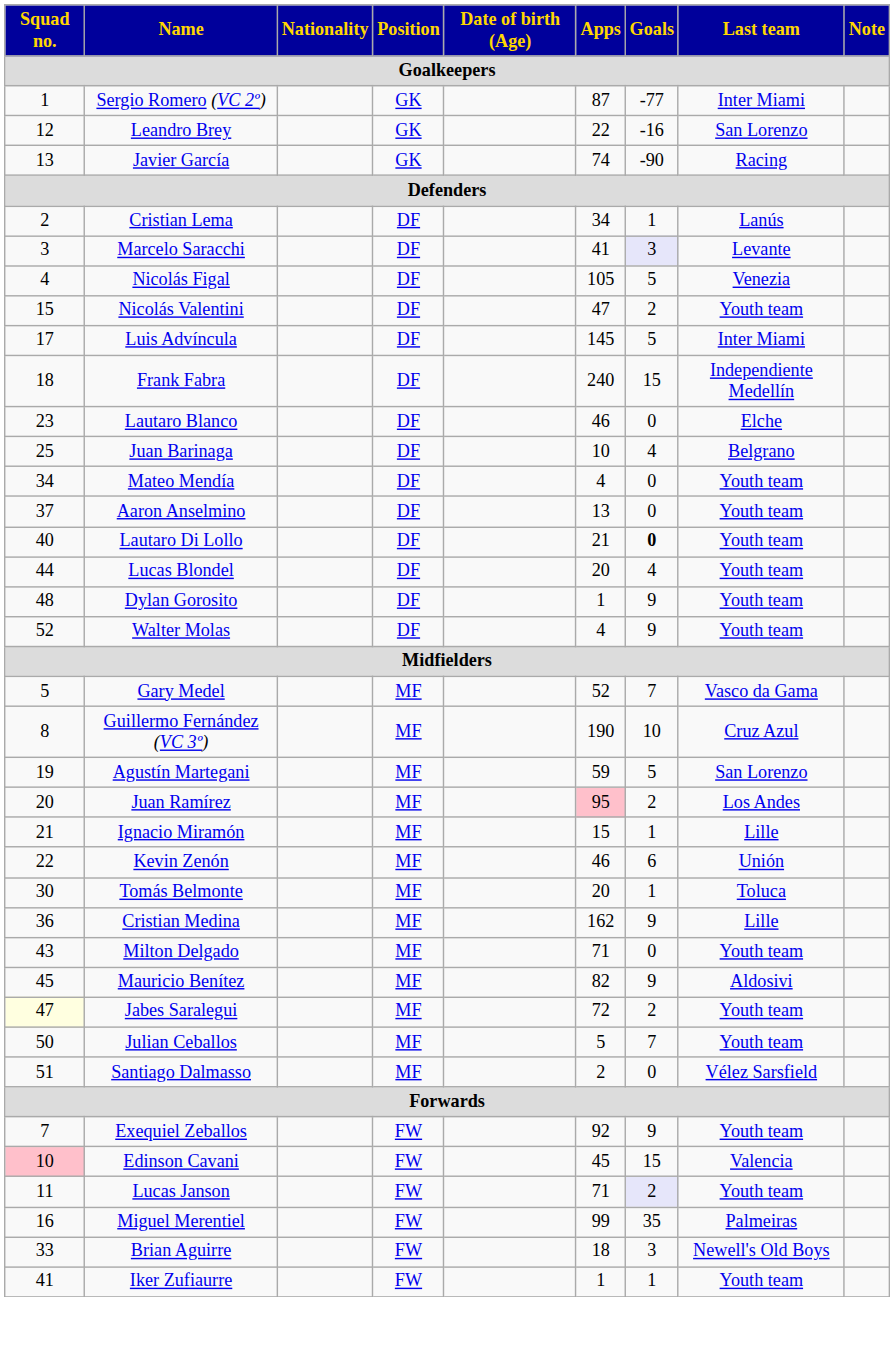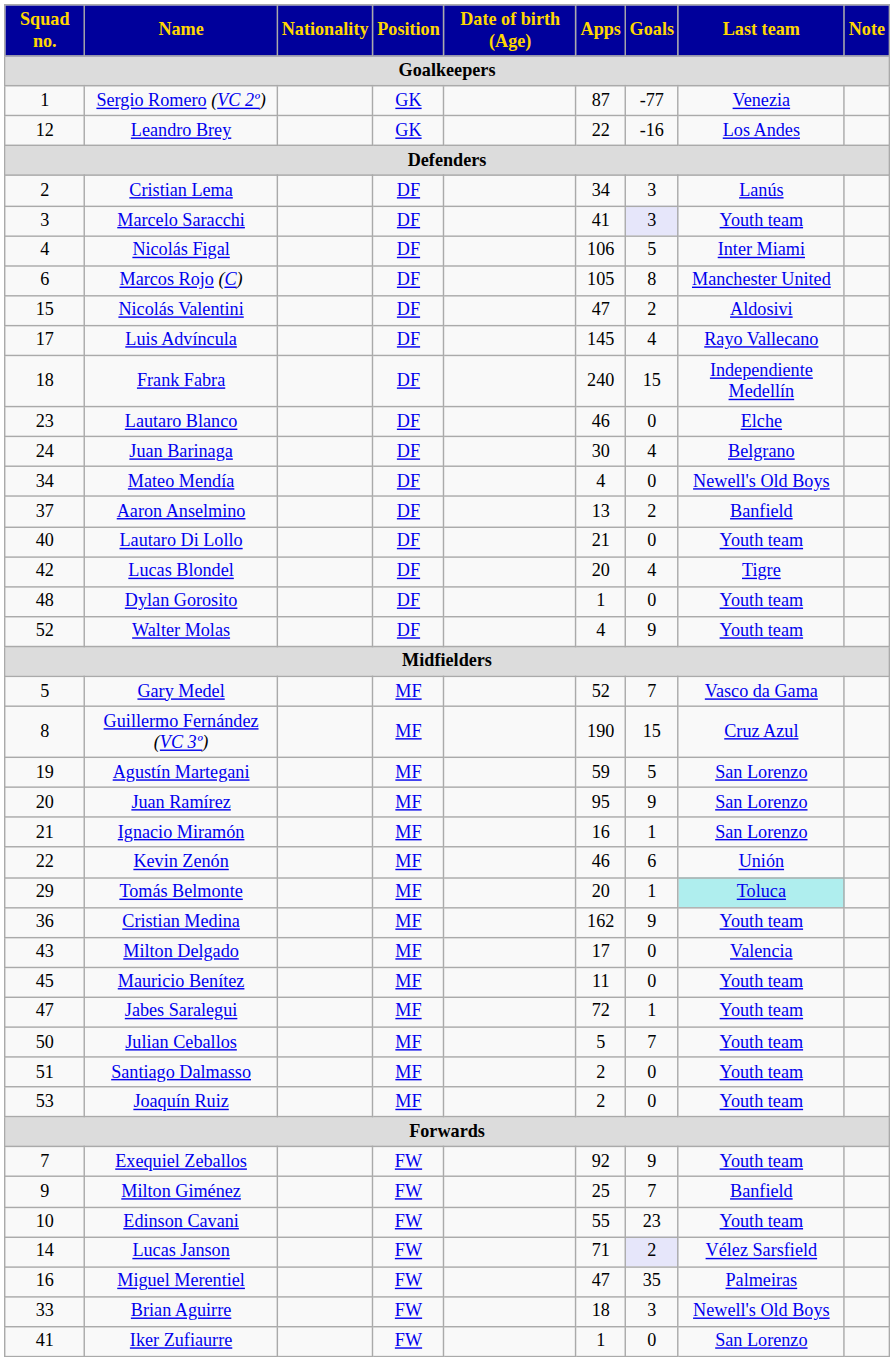Sergio Romero (VC 2º) | Last team: Inter Miami -> Venezia
Leandro Brey | Last team: San Lorenzo -> Los Andes
- row: 13 | Javier García | GK | 74 | -90 | Racing
Cristian Lema | Goals: 1 -> 3
Marcelo Saracchi | Last team: Levante -> Youth team
Nicolás Figal | Apps: 105 -> 106
Nicolás Figal | Last team: Venezia -> Inter Miami
+ row: 6 | Marcos Rojo (C) | DF | 105 | 8 | Manchester United
Nicolás Valentini | Last team: Youth team -> Aldosivi
Luis Advíncula | Goals: 5 -> 4
Luis Advíncula | Last team: Inter Miami -> Rayo Vallecano
Juan Barinaga | Squad no.: 25 -> 24
Juan Barinaga | Apps: 10 -> 30
Mateo Mendía | Last team: Youth team -> Newell's Old Boys
Aaron Anselmino | Goals: 0 -> 2
Aaron Anselmino | Last team: Youth team -> Banfield
Lautaro Di Lollo | Goals: bold -> normal
Lucas Blondel | Squad no.: 44 -> 42
Lucas Blondel | Last team: Youth team -> Tigre
Dylan Gorosito | Goals: 9 -> 0
Guillermo Fernández (VC 3º) | Goals: 10 -> 15
Juan Ramírez | Apps: pink background -> no background
Juan Ramírez | Goals: 2 -> 9
Juan Ramírez | Last team: Los Andes -> San Lorenzo
Ignacio Miramón | Apps: 15 -> 16
Ignacio Miramón | Last team: Lille -> San Lorenzo
Tomás Belmonte | Squad no.: 30 -> 29
Tomás Belmonte | Last team: no background -> paleturquoise background
Cristian Medina | Last team: Lille -> Youth team
Milton Delgado | Apps: 71 -> 17
Milton Delgado | Last team: Youth team -> Valencia
Mauricio Benítez | Apps: 82 -> 11
Mauricio Benítez | Goals: 9 -> 0
Mauricio Benítez | Last team: Aldosivi -> Youth team
Jabes Saralegui | Squad no.: lightyellow background -> no background
Jabes Saralegui | Goals: 2 -> 1
Santiago Dalmasso | Last team: Vélez Sarsfield -> Youth team
+ row: 53 | Joaquín Ruiz | MF | 2 | 0 | Youth team
+ row: 9 | Milton Giménez | FW | 25 | 7 | Banfield
Edinson Cavani | Squad no.: pink background -> no background
Edinson Cavani | Apps: 45 -> 55
Edinson Cavani | Goals: 15 -> 23
Edinson Cavani | Last team: Valencia -> Youth team
Lucas Janson | Squad no.: 11 -> 14
Lucas Janson | Last team: Youth team -> Vélez Sarsfield
Miguel Merentiel | Apps: 99 -> 47
Iker Zufiaurre | Goals: 1 -> 0
Iker Zufiaurre | Last team: Youth team -> San Lorenzo
